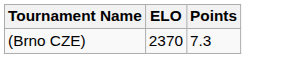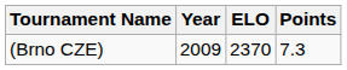+ column: Year | 2009
